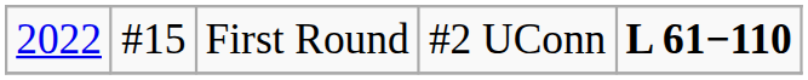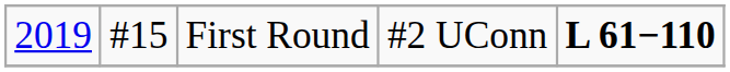First Round | column 1: 2022 -> 2019
